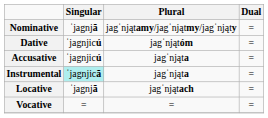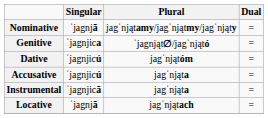+ row: Genitive | ˈjagnjica | ˈjagnjąt∅/jagˈnjątó | =
Instrumental | Singular: paleturquoise background -> no background
- row: Vocative | = | = | =
